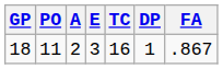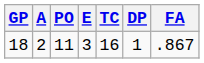columns swapped: PO <-> A
